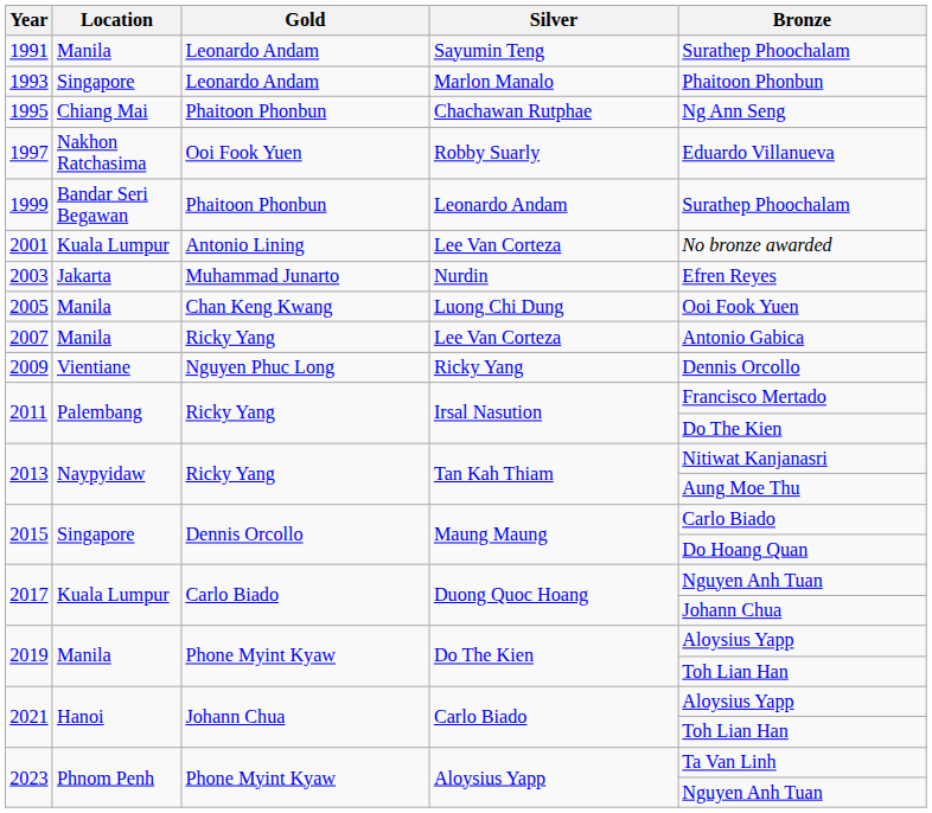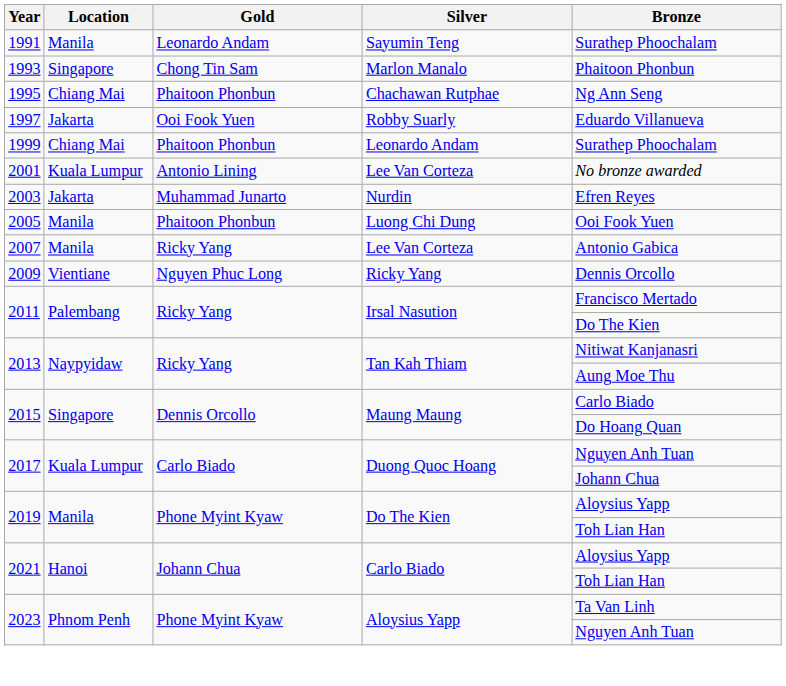1993 | Gold: Leonardo Andam -> Chong Tin Sam
1997 | Location: Nakhon Ratchasima -> Jakarta
1999 | Location: Bandar Seri Begawan -> Chiang Mai
2005 | Gold: Chan Keng Kwang -> Phaitoon Phonbun
